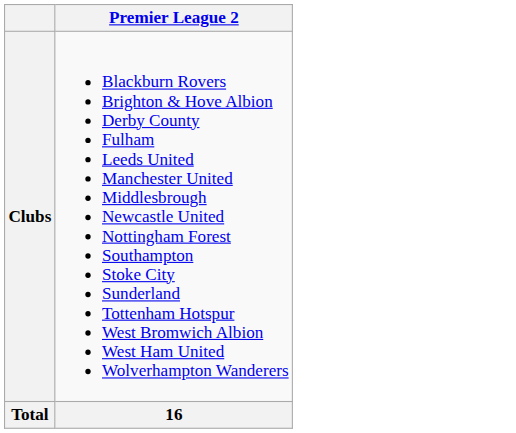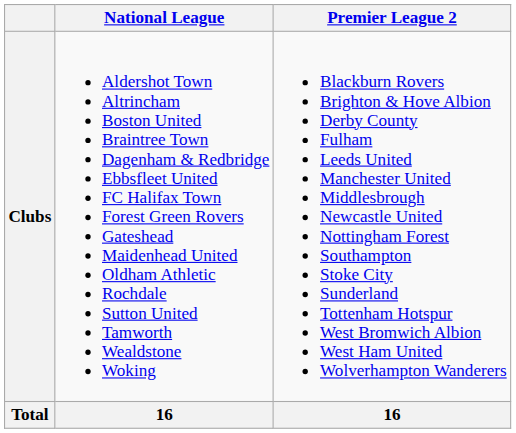+ column: National League | Aldershot Town Altrincham Boston United Braintree Town Dagenham & Redbridge Ebbsfleet United FC Halifax Town Forest Green Rovers Gateshead Maidenhead United Oldham Athletic Rochdale Sutton United Tamworth Wealdstone Woking | 16
